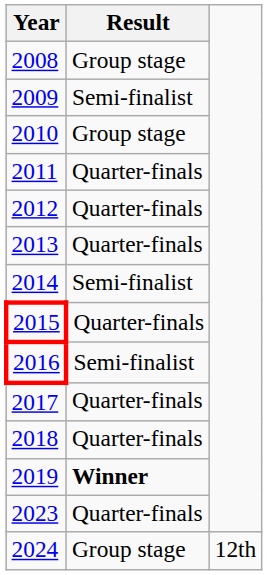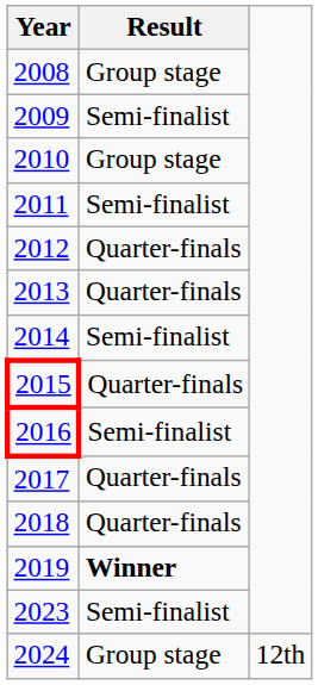2011 | Result: Quarter-finals -> Semi-finalist
2023 | Result: Quarter-finals -> Semi-finalist
